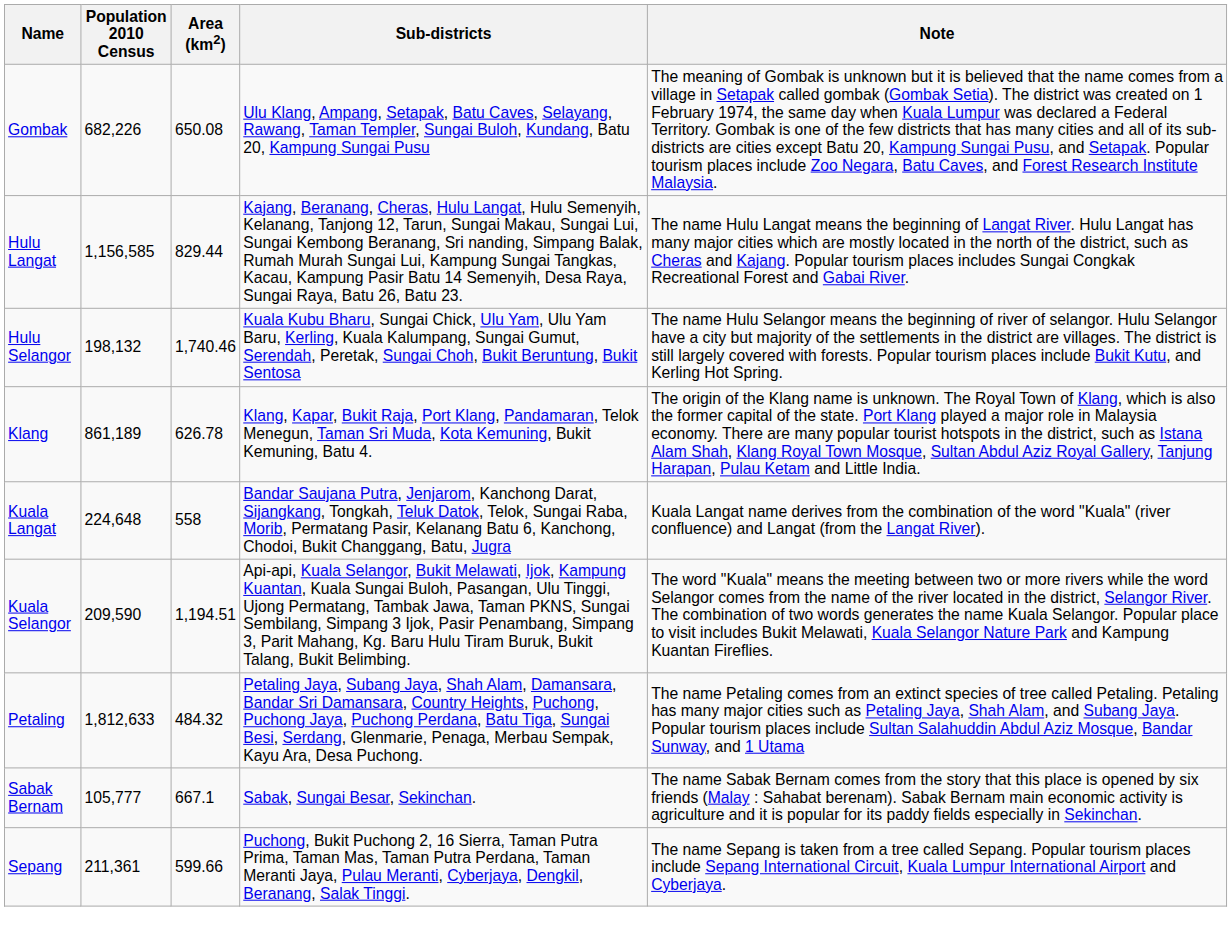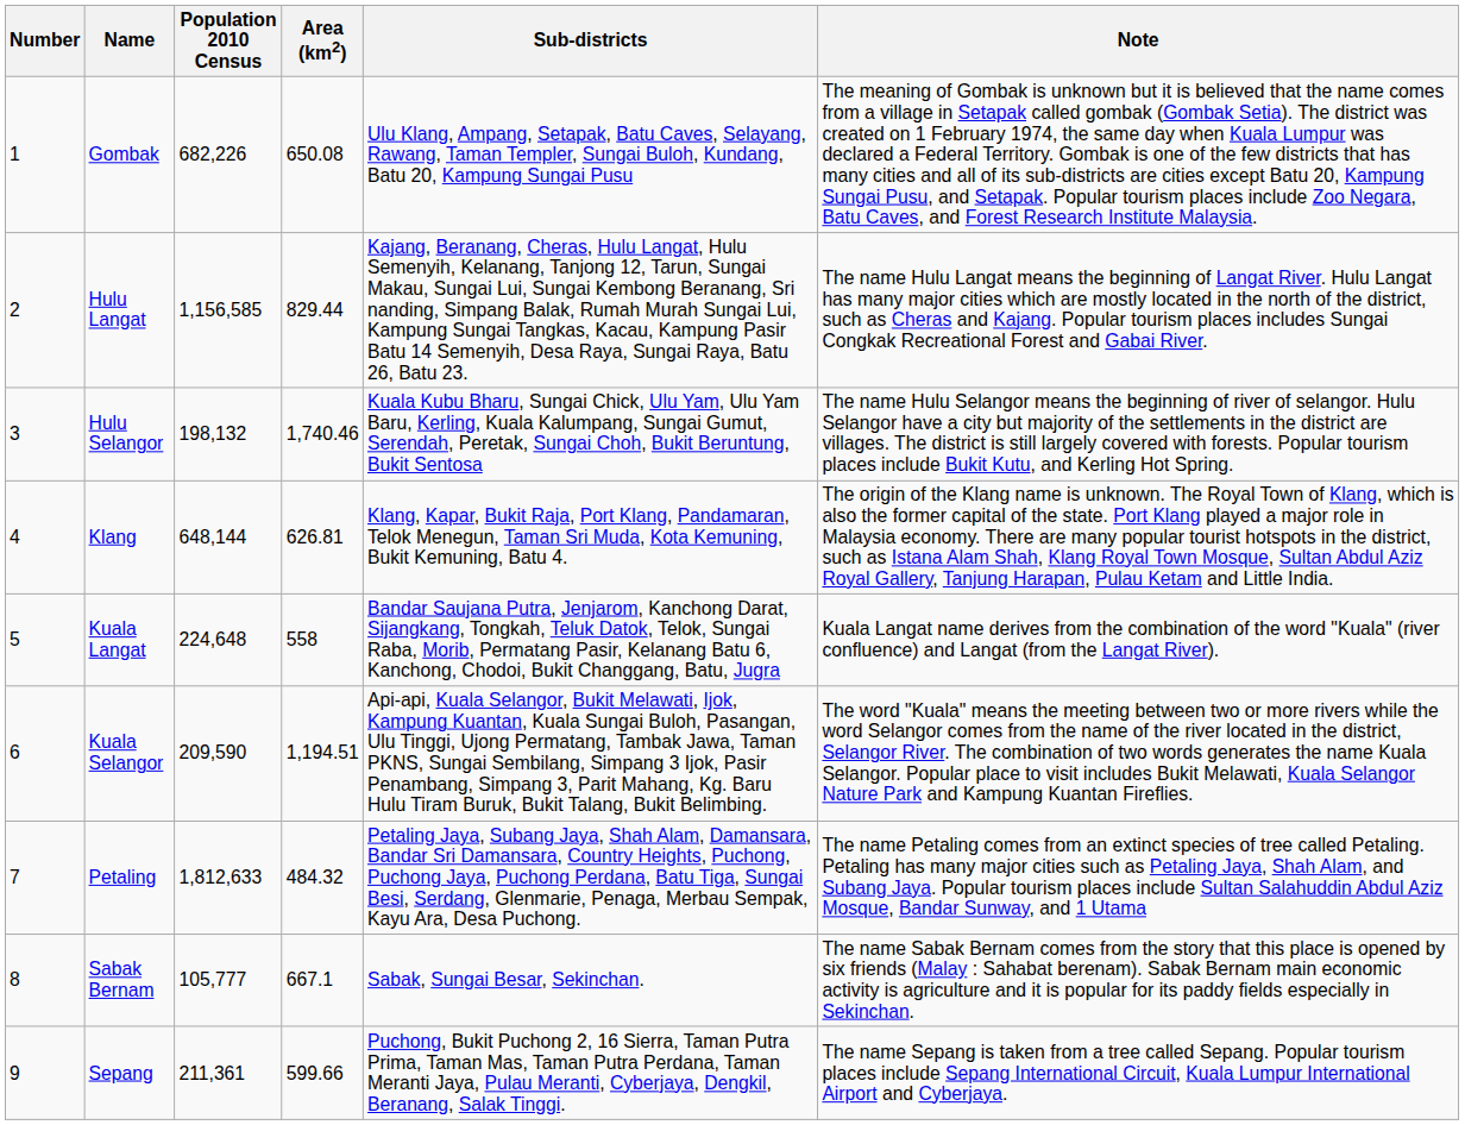+ column: Number | 1 | 2 | 3 | 4 | 5 | 6 | 7 | 8 | 9
Klang | Population 2010 Census: 861,189 -> 648,144
Klang | Area (km2): 626.78 -> 626.81
